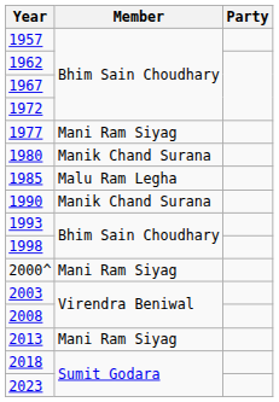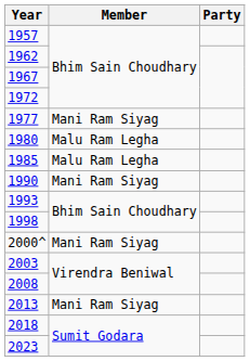1980 | Member: Manik Chand Surana -> Malu Ram Legha
1990 | Member: Manik Chand Surana -> Mani Ram Siyag
